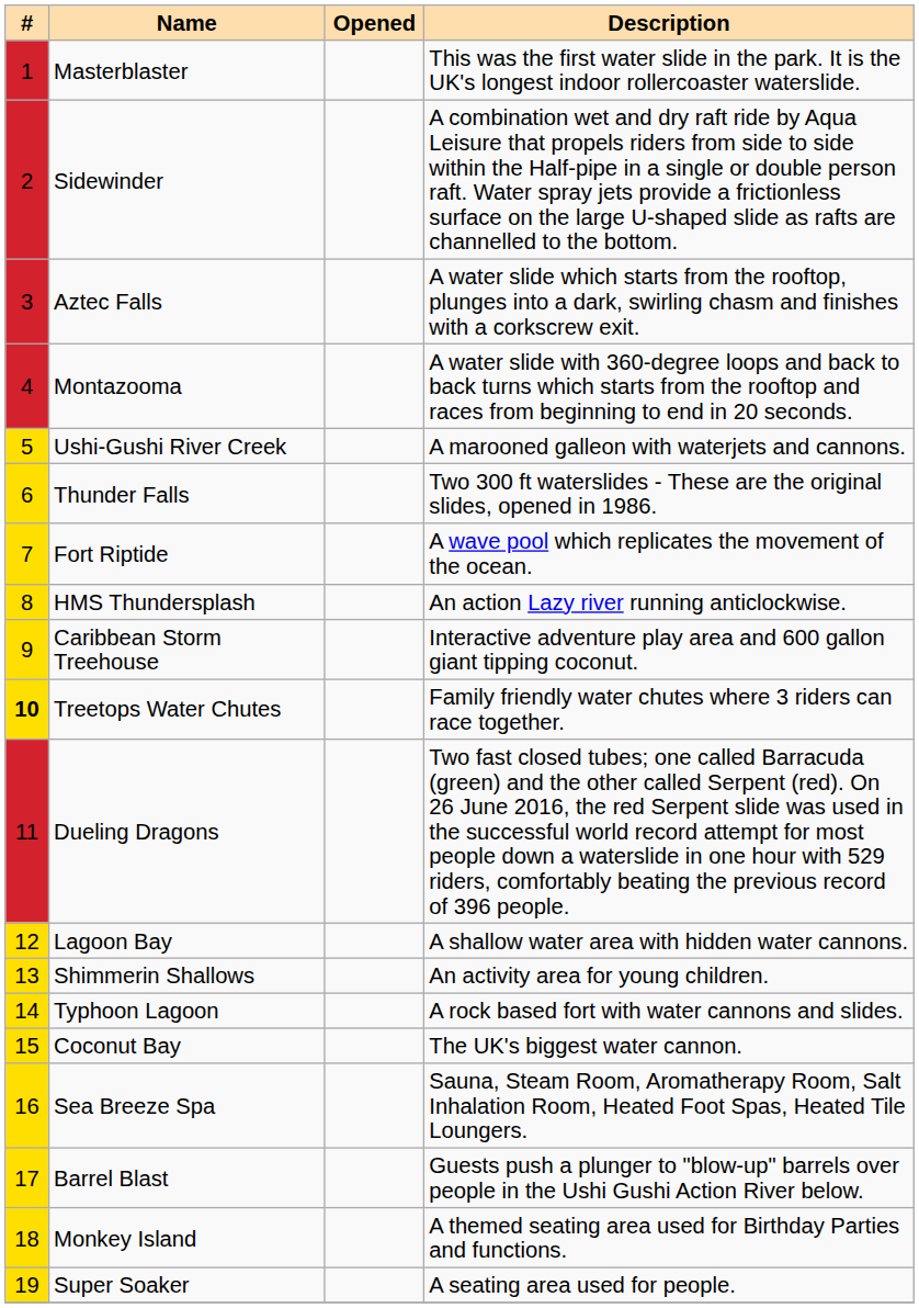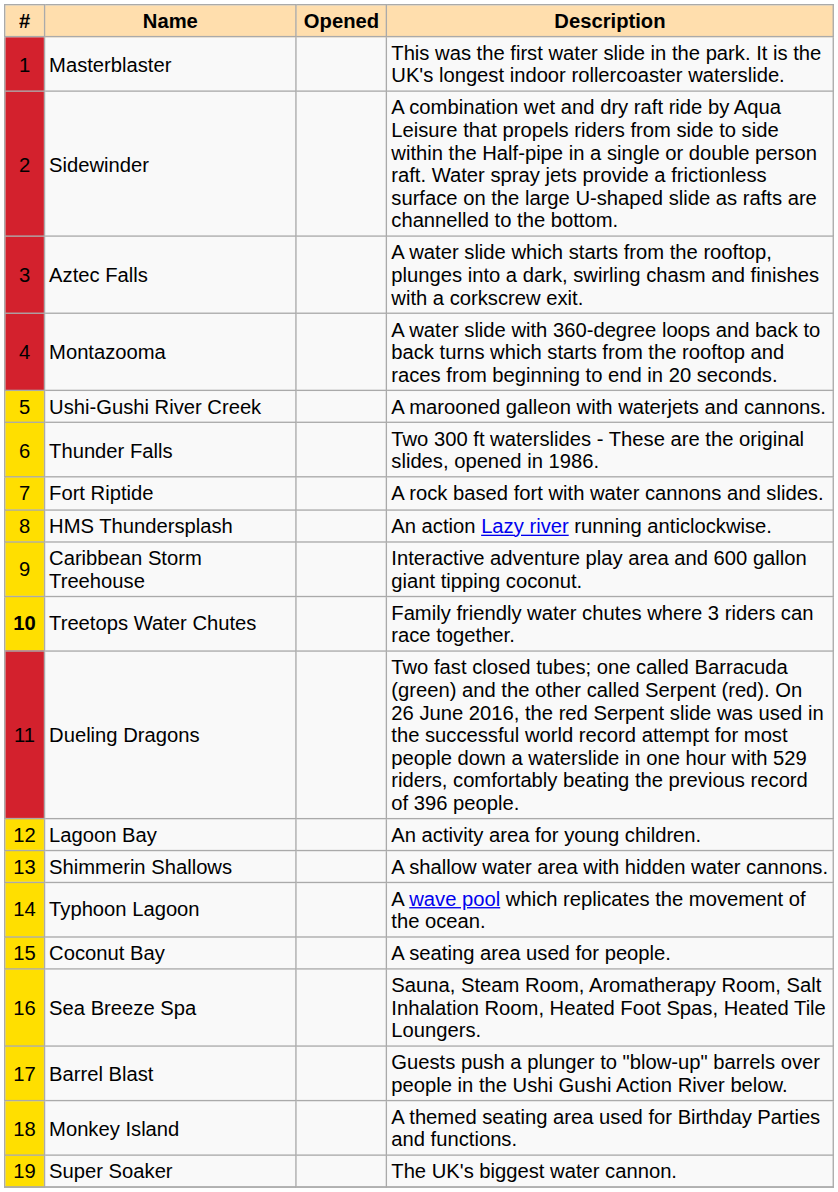Fort Riptide | Description: A wave pool which replicates the movement of the ocean. -> A rock based fort with water cannons and slides.
Lagoon Bay | Description: A shallow water area with hidden water cannons. -> An activity area for young children.
Shimmerin Shallows | Description: An activity area for young children. -> A shallow water area with hidden water cannons.
Typhoon Lagoon | Description: A rock based fort with water cannons and slides. -> A wave pool which replicates the movement of the ocean.
Coconut Bay | Description: The UK's biggest water cannon. -> A seating area used for people.
Super Soaker | Description: A seating area used for people. -> The UK's biggest water cannon.
